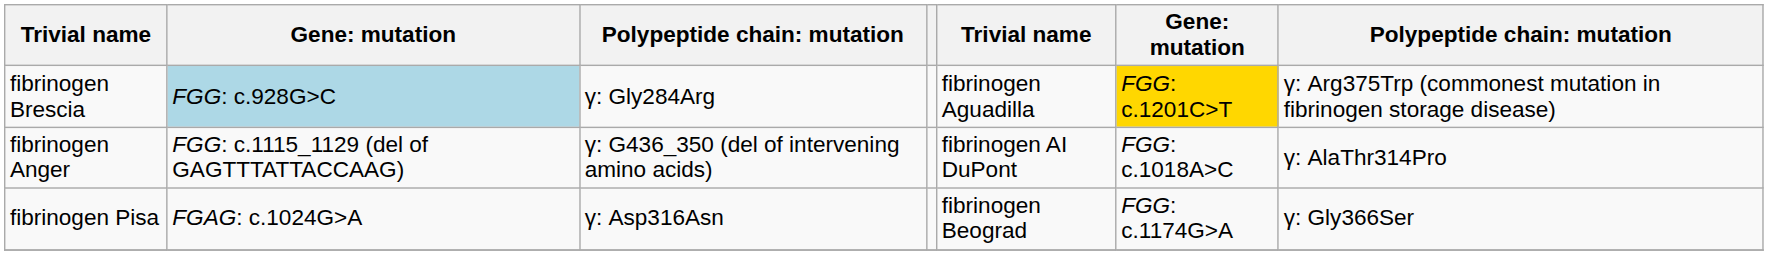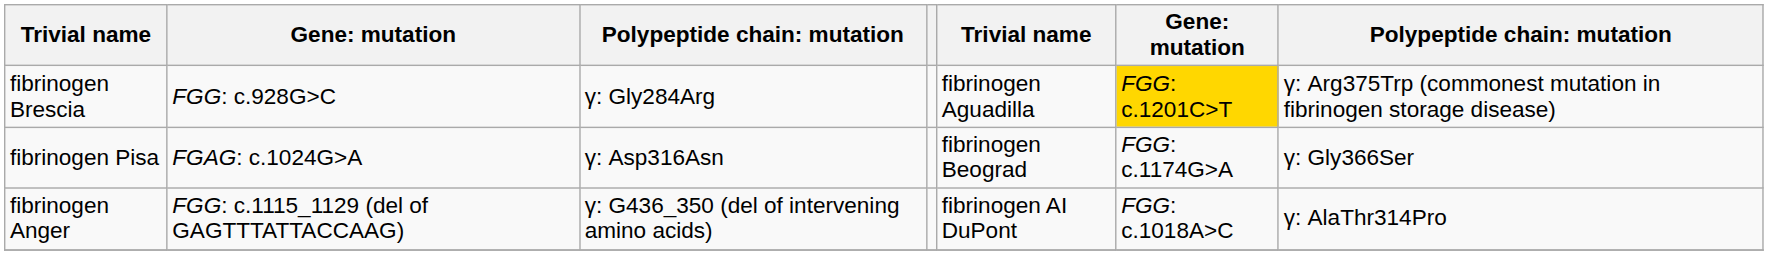fibrinogen Brescia | column 2: lightblue background -> no background
rows swapped: fibrinogen Anger <-> fibrinogen Pisa
